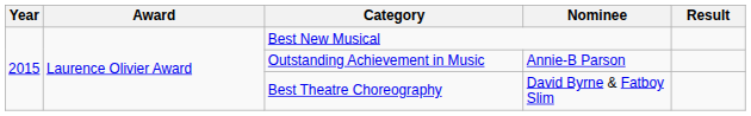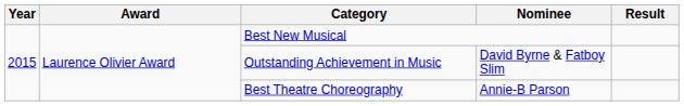Outstanding Achievement in Music | Nominee: Annie-B Parson -> David Byrne & Fatboy Slim
Best Theatre Choreography | Nominee: David Byrne & Fatboy Slim -> Annie-B Parson
